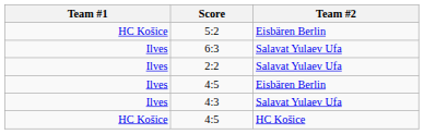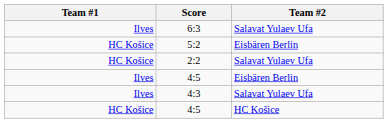rows swapped: 5:2 <-> 6:3
2:2 | Team #1: Ilves -> HC Košice
